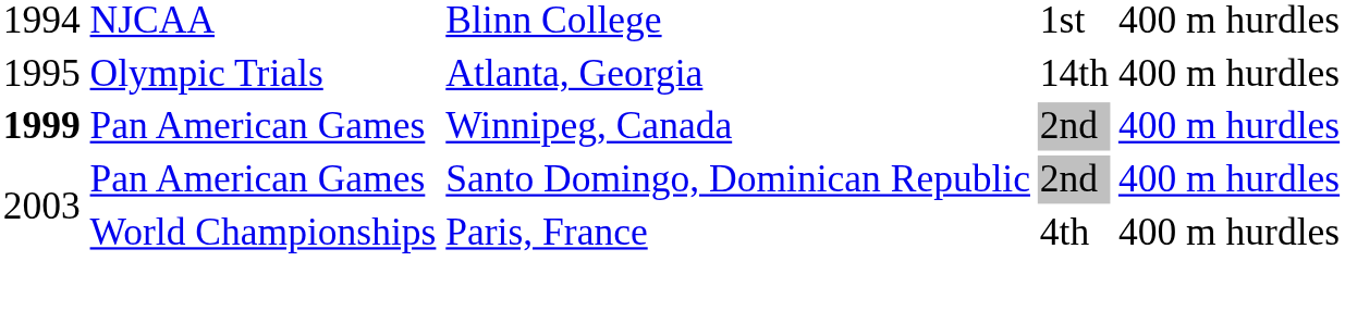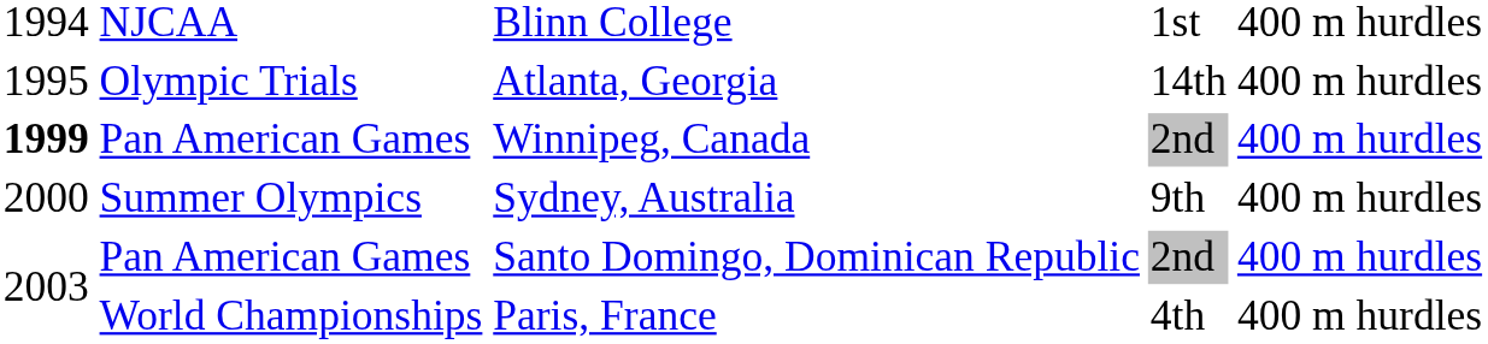+ row: 2000 | Summer Olympics | Sydney, Australia | 9th | 400 m hurdles
